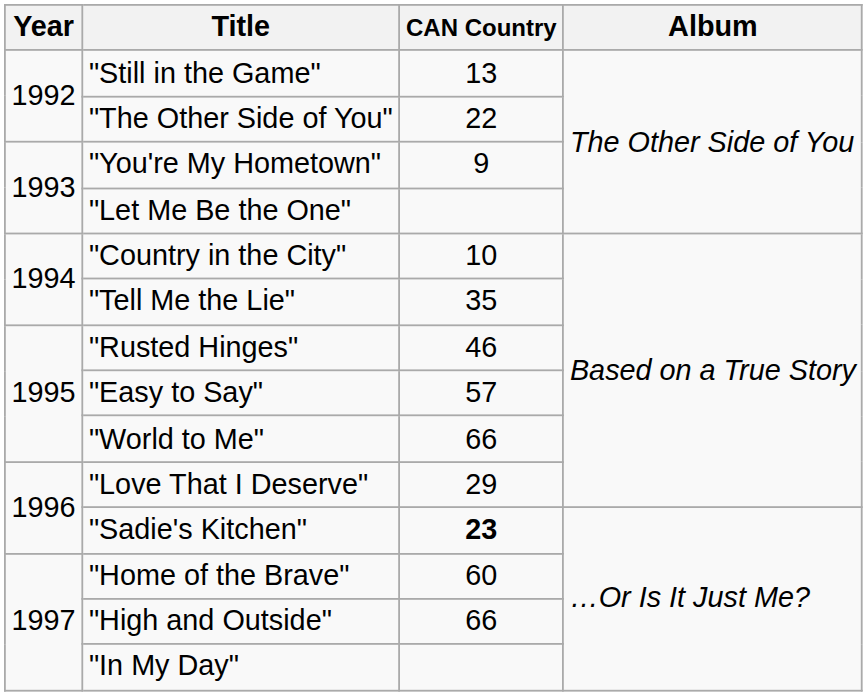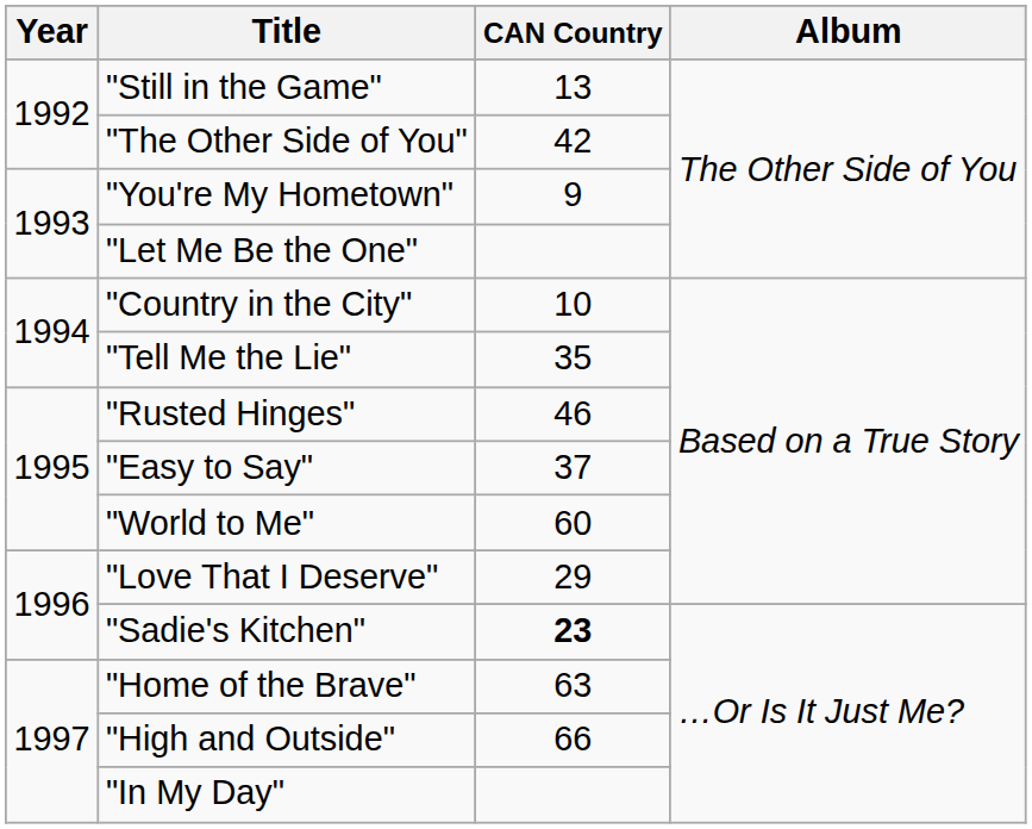"The Other Side of You" | CAN Country: 22 -> 42
"Easy to Say" | CAN Country: 57 -> 37
"World to Me" | CAN Country: 66 -> 60
"Home of the Brave" | CAN Country: 60 -> 63
